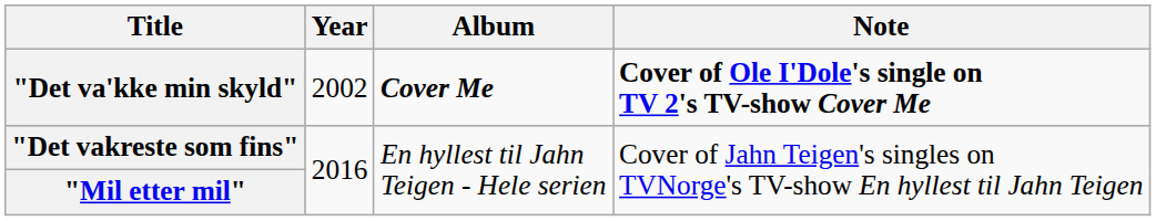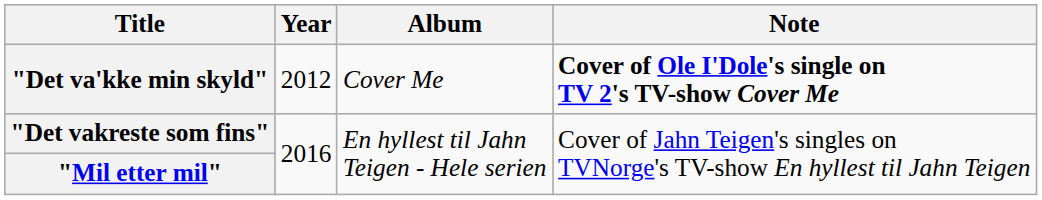"Det va'kke min skyld" | Year: 2002 -> 2012
"Det va'kke min skyld" | Album: bold -> normal
